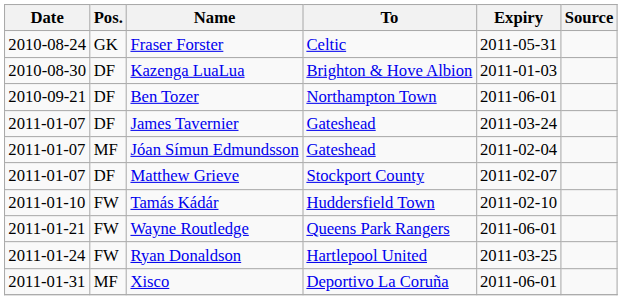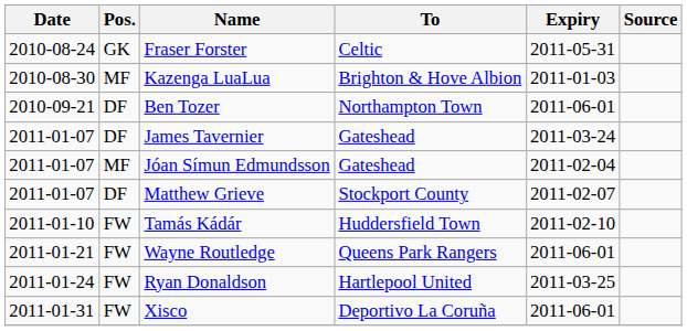Kazenga LuaLua | Pos.: DF -> MF
Xisco | Pos.: MF -> FW
